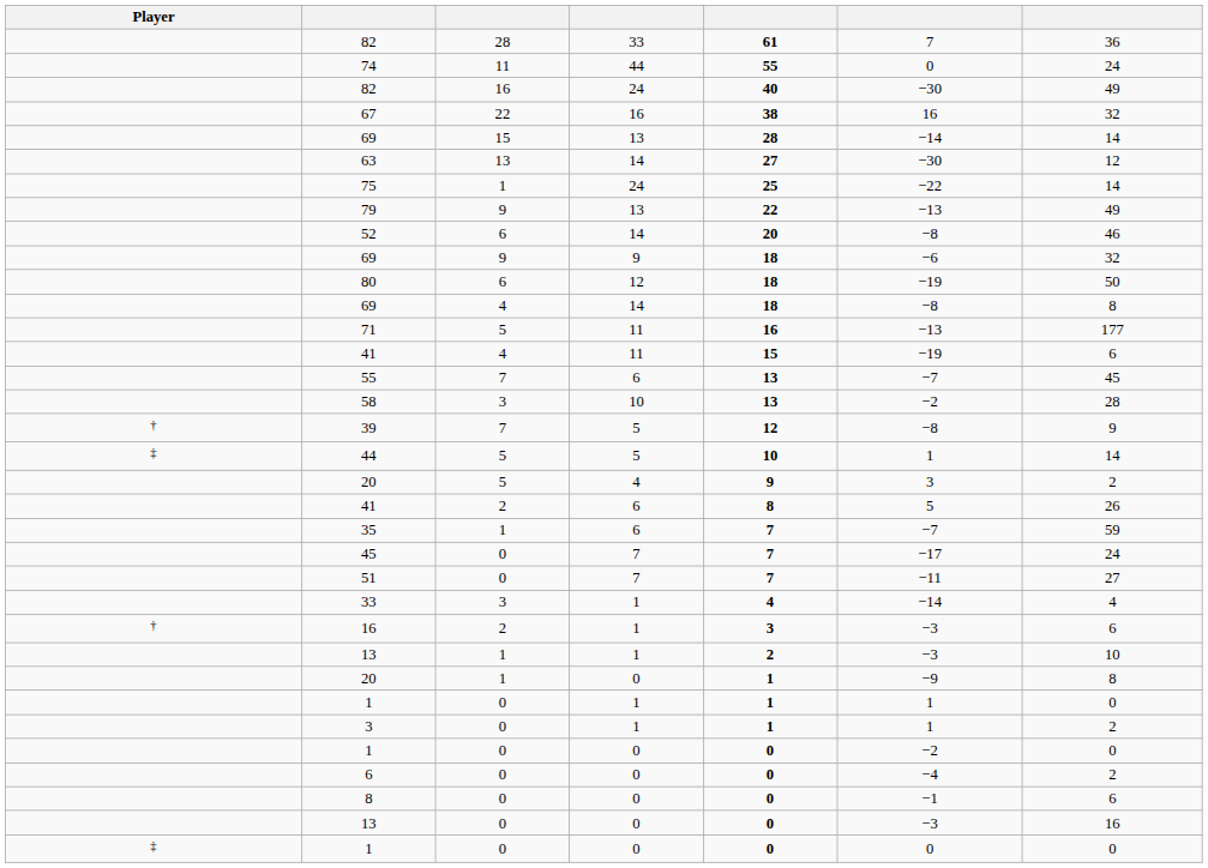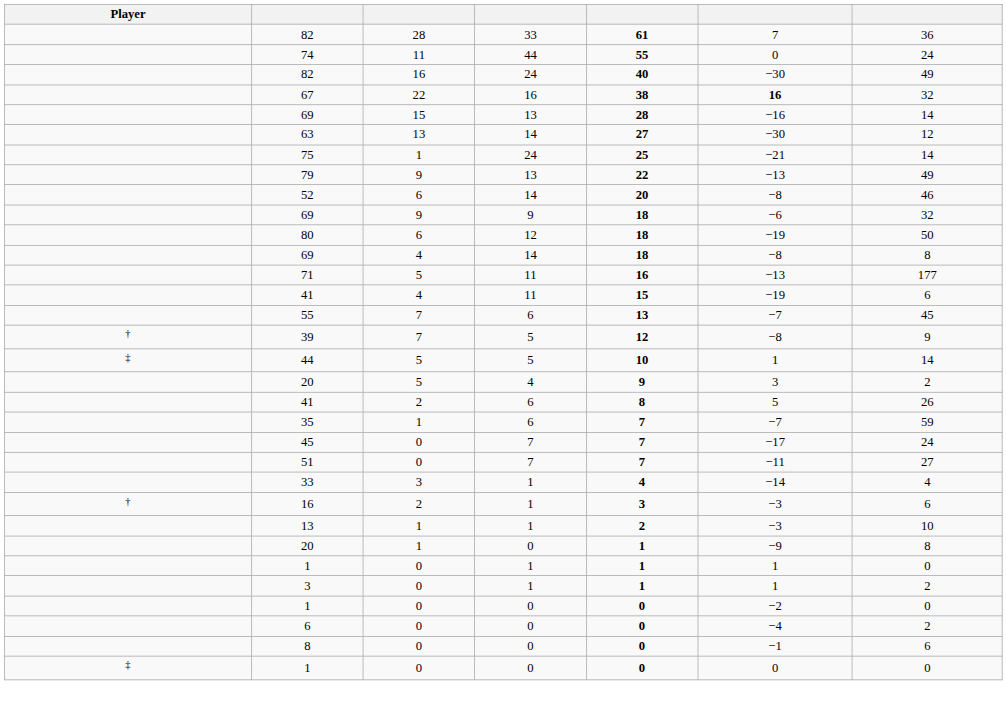67 | column 6: normal -> bold
69 / 13 | column 6: −14 -> −16
75 | column 6: −22 -> −21
- row: 58 | 3 | 10 | 13 | −2 | 28
- row: 13 | 0 | 0 | 0 | −3 | 16
